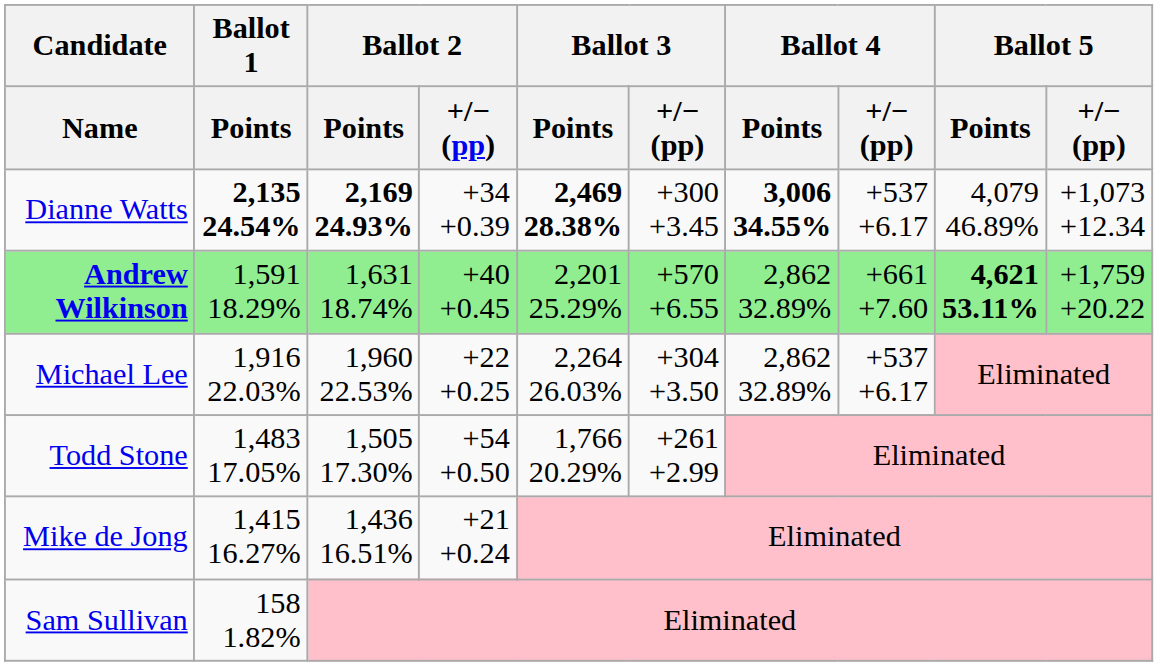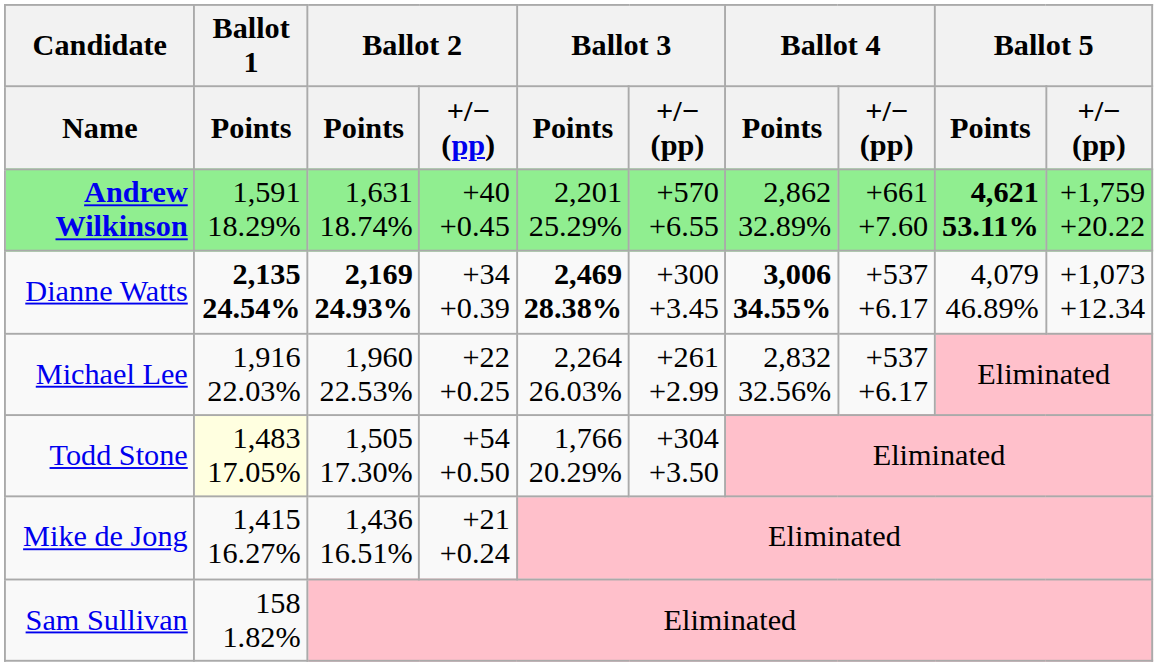rows swapped: Andrew Wilkinson <-> Dianne Watts
Michael Lee | Ballot 3 / +/− (pp): +304 +3.50 -> +261 +2.99
Michael Lee | Ballot 4 / Points: 2,862 32.89% -> 2,832 32.56%
Todd Stone | Ballot 1 / Points: no background -> lightyellow background
Todd Stone | Ballot 3 / +/− (pp): +261 +2.99 -> +304 +3.50
